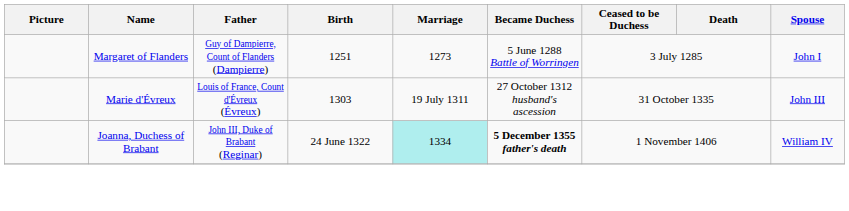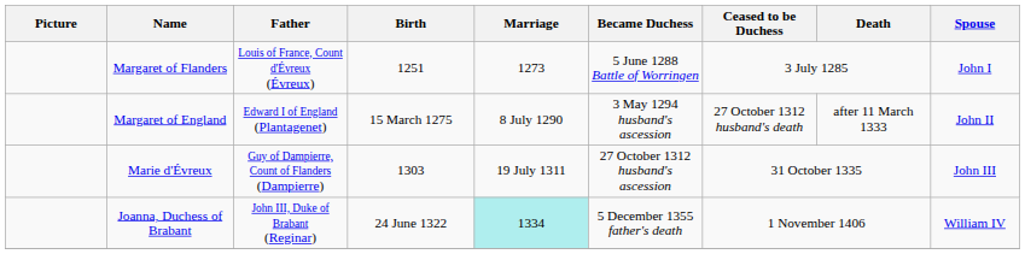Margaret of Flanders | Father: Guy of Dampierre, Count of Flanders (Dampierre) -> Louis of France, Count d'Évreux (Évreux)
+ row: Margaret of England | Edward I of England (Plantagenet) | 15 March 1275 | 8 July 1290 | 3 May 1294 husband's ascession | 27 October 1312 husband's death | after 11 March 1333 | John II
Marie d'Évreux | Father: Louis of France, Count d'Évreux (Évreux) -> Guy of Dampierre, Count of Flanders (Dampierre)
Joanna, Duchess of Brabant | Became Duchess: bold -> normal
